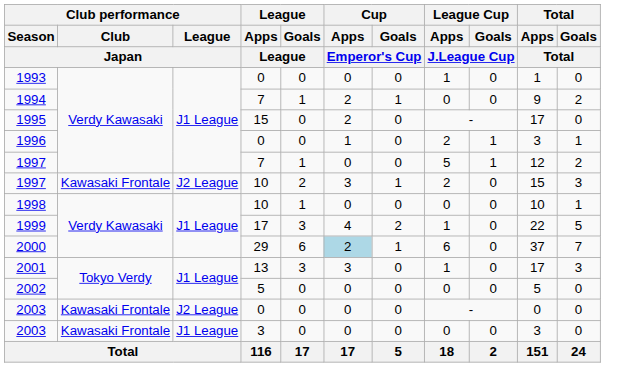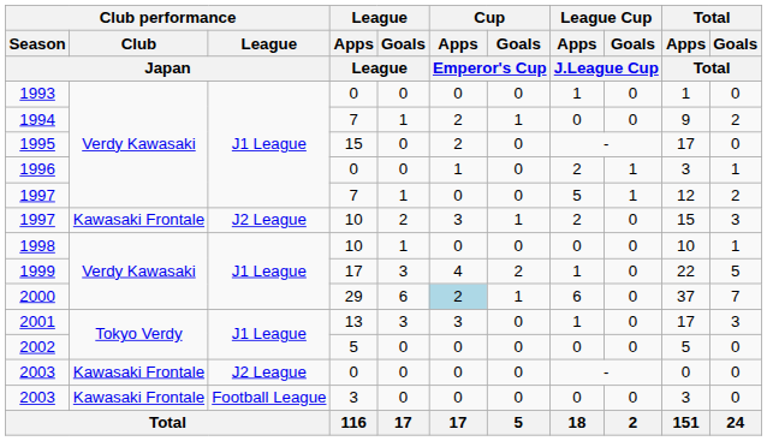2003 / 3 | Club performance / League / Japan: J1 League -> Football League
